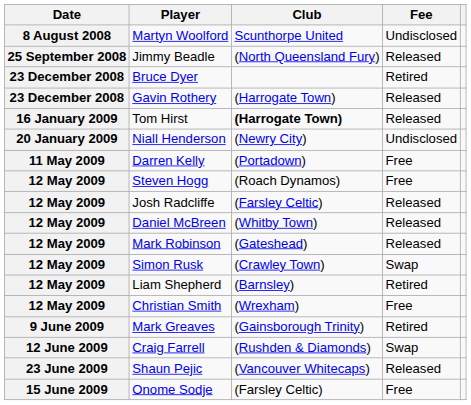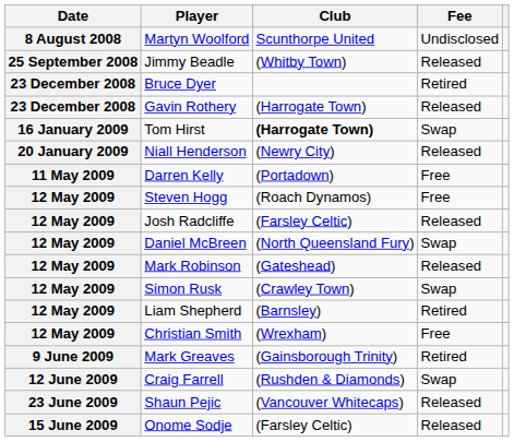Jimmy Beadle | Club: (North Queensland Fury) -> (Whitby Town)
Tom Hirst | Fee: Released -> Swap
Niall Henderson | Fee: Undisclosed -> Released
Daniel McBreen | Club: (Whitby Town) -> (North Queensland Fury)
Daniel McBreen | Fee: Released -> Swap
Onome Sodje | Fee: Free -> Released
